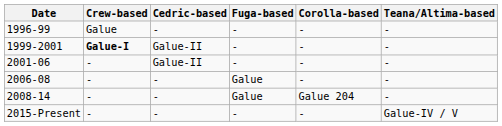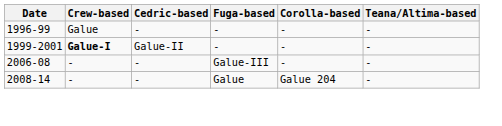- row: 2001-06 | - | Galue-II | - | - | -
2006-08 | Fuga-based: Galue -> Galue-III
- row: 2015-Present | - | - | - | - | Galue-IV / V
